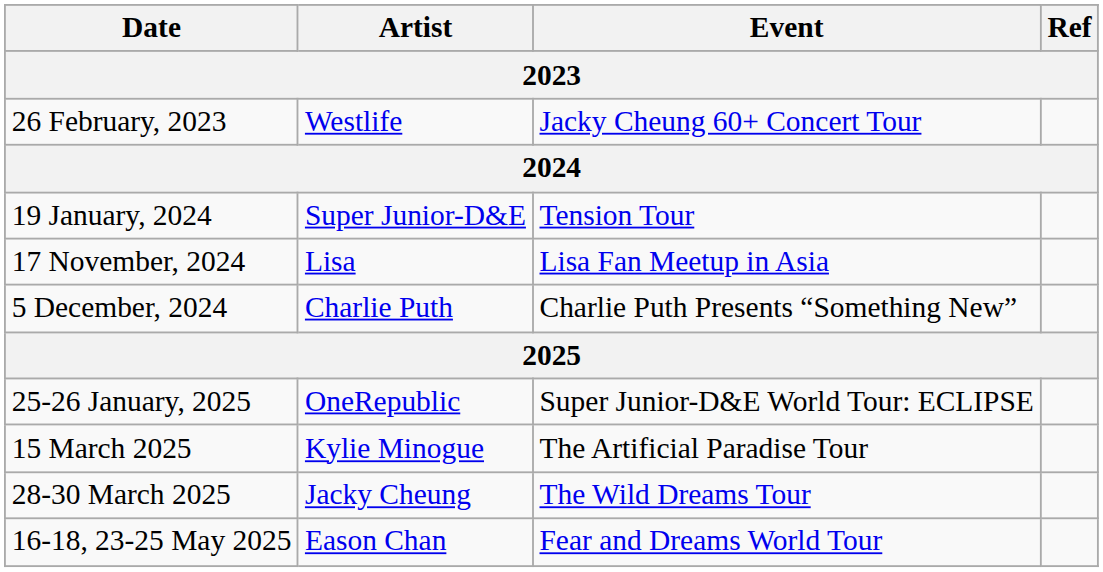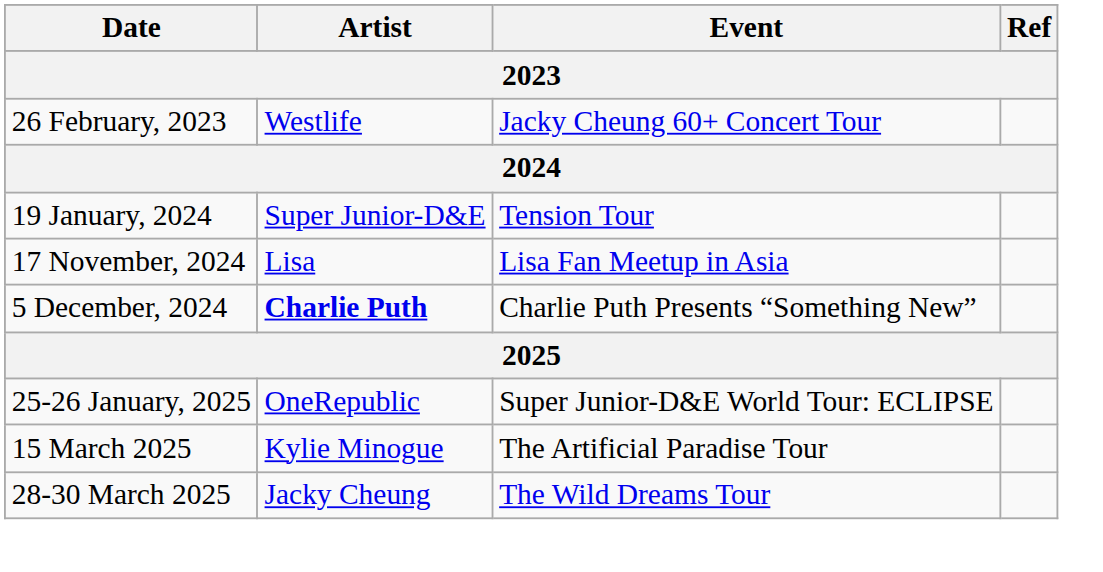5 December, 2024 | Artist: normal -> bold
- row: 16-18, 23-25 May 2025 | Eason Chan | Fear and Dreams World Tour
